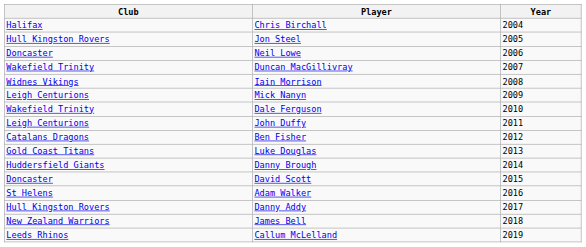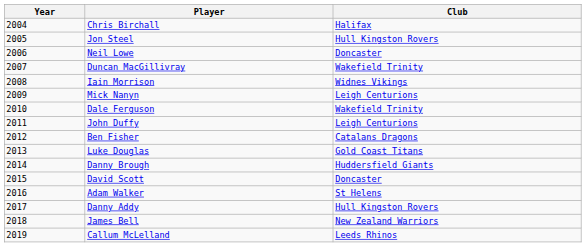columns swapped: Year <-> Club
